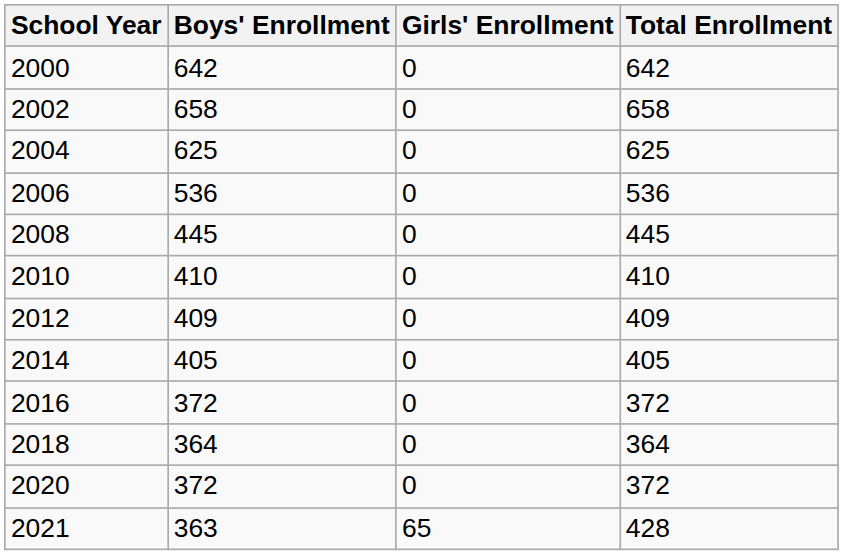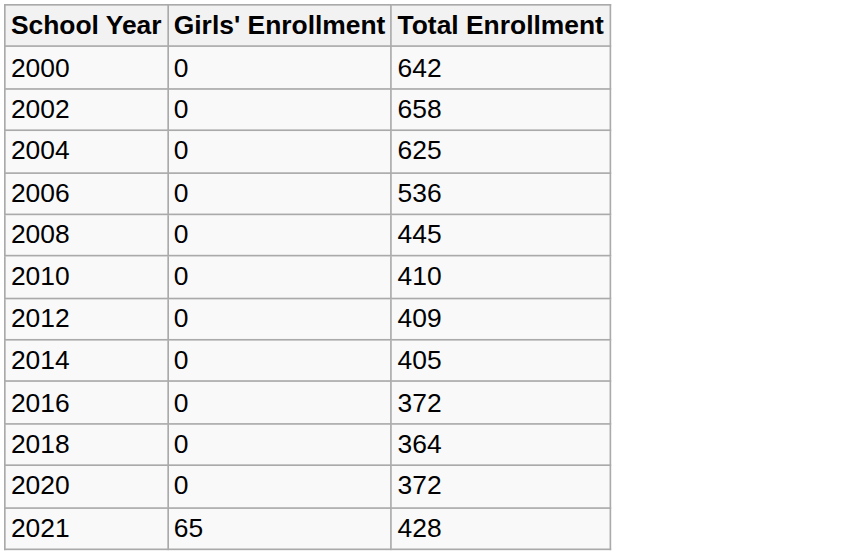- column: Boys' Enrollment | 642 | 658 | 625 | 536 | 445 | 410 | 409 | 405 | 372 | 364 | 372 | 363
